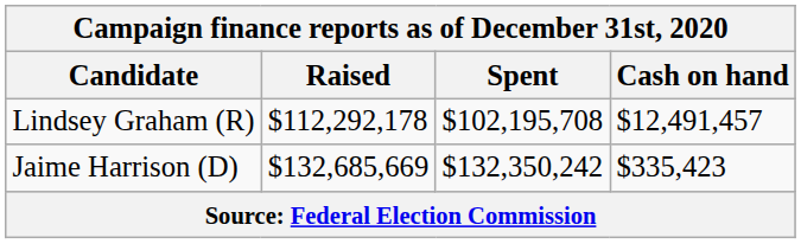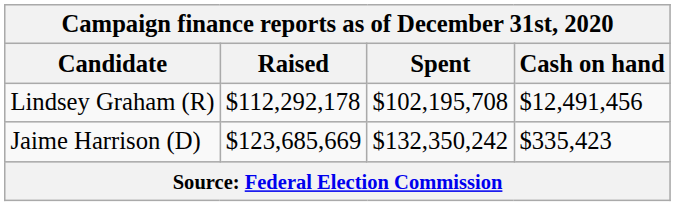Lindsey Graham (R) | Cash on hand: $12,491,457 -> $12,491,456
Jaime Harrison (D) | Raised: $132,685,669 -> $123,685,669
